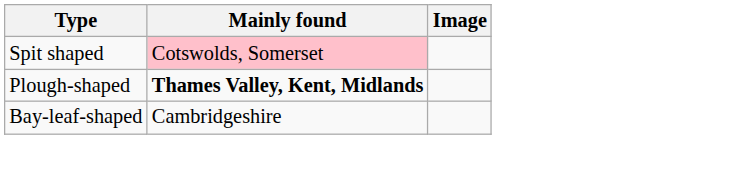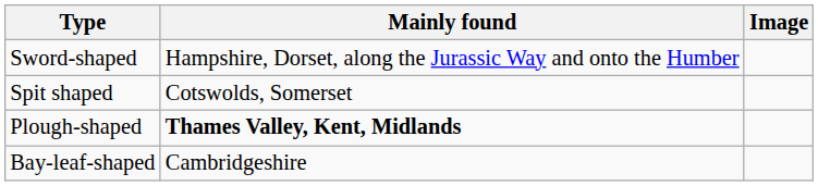+ row: Sword-shaped | Hampshire, Dorset, along the Jurassic Way and onto the Humber
Spit shaped | Mainly found: pink background -> no background
